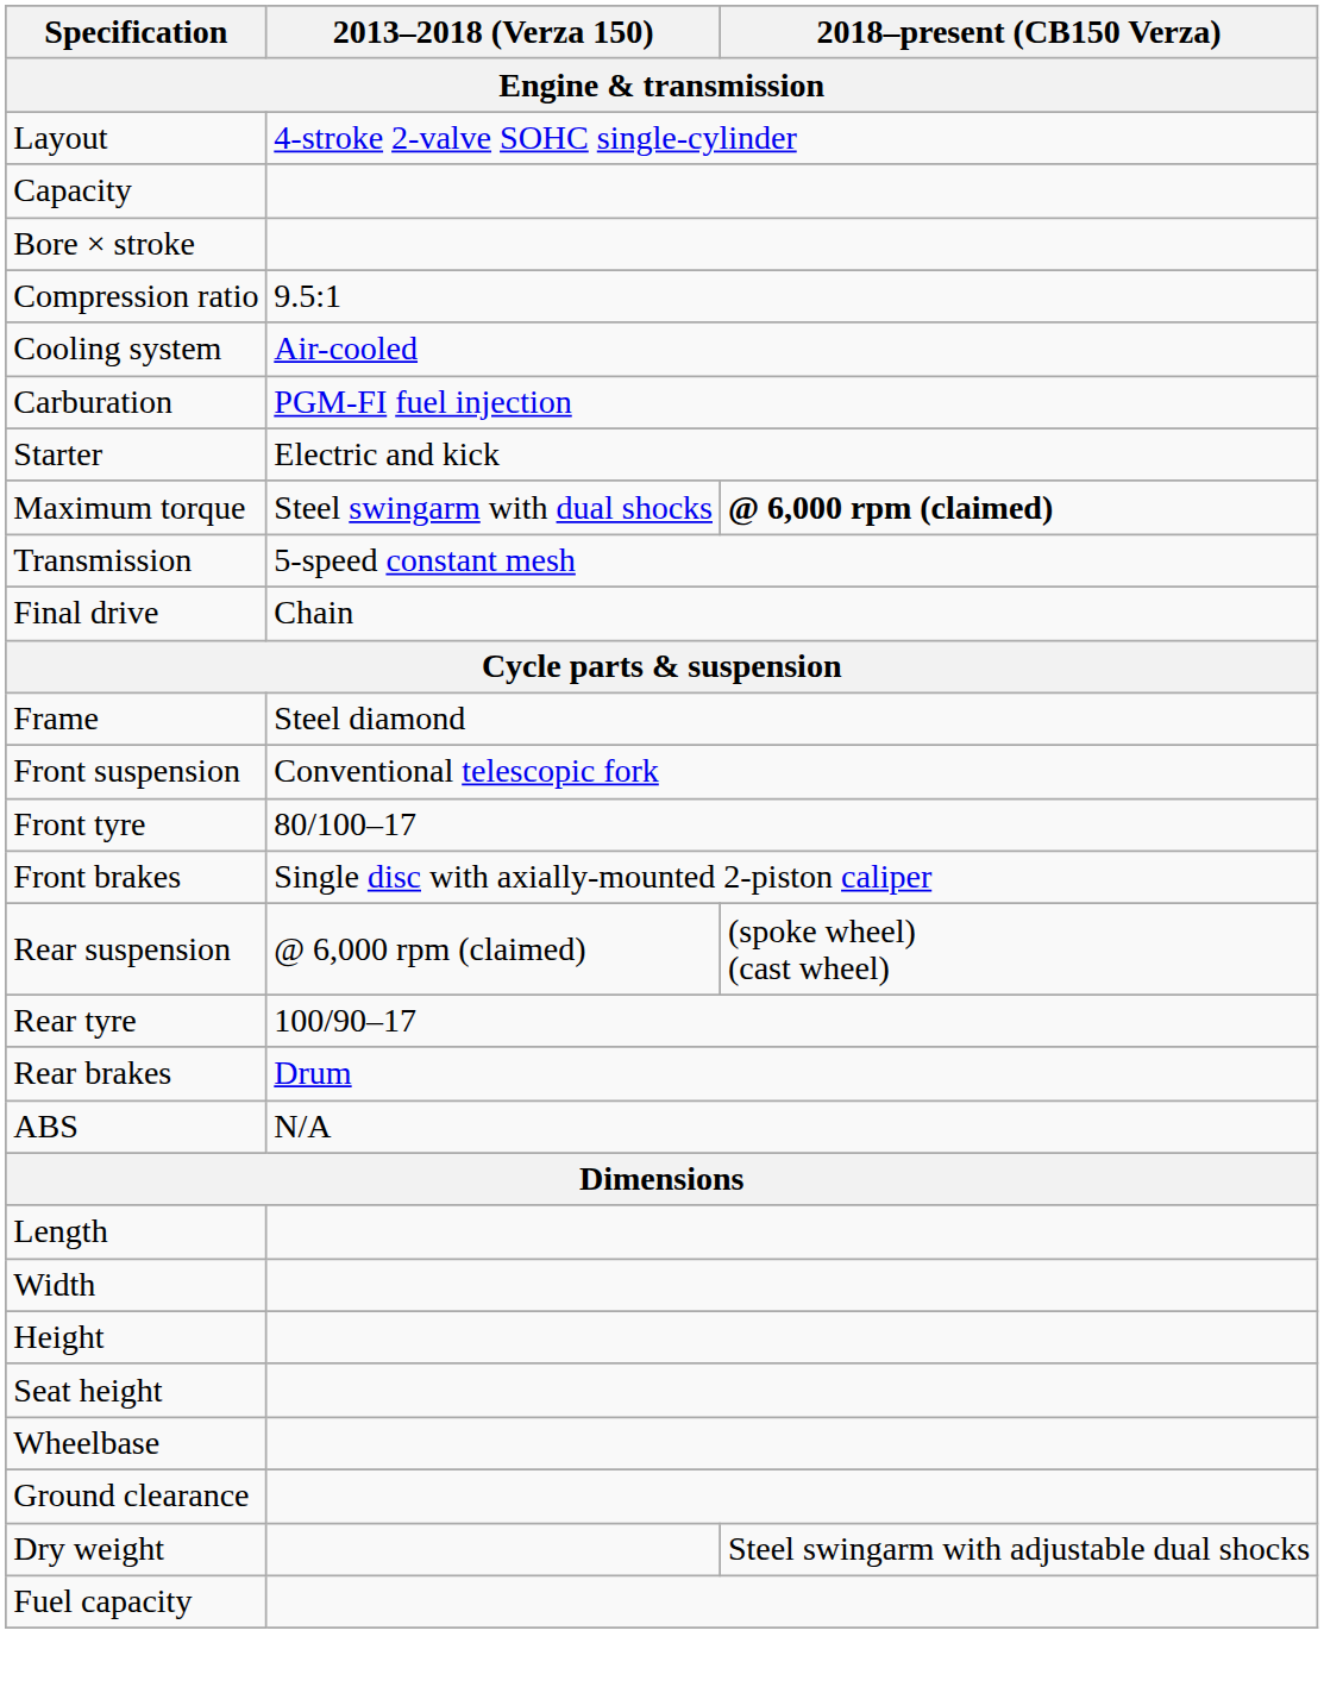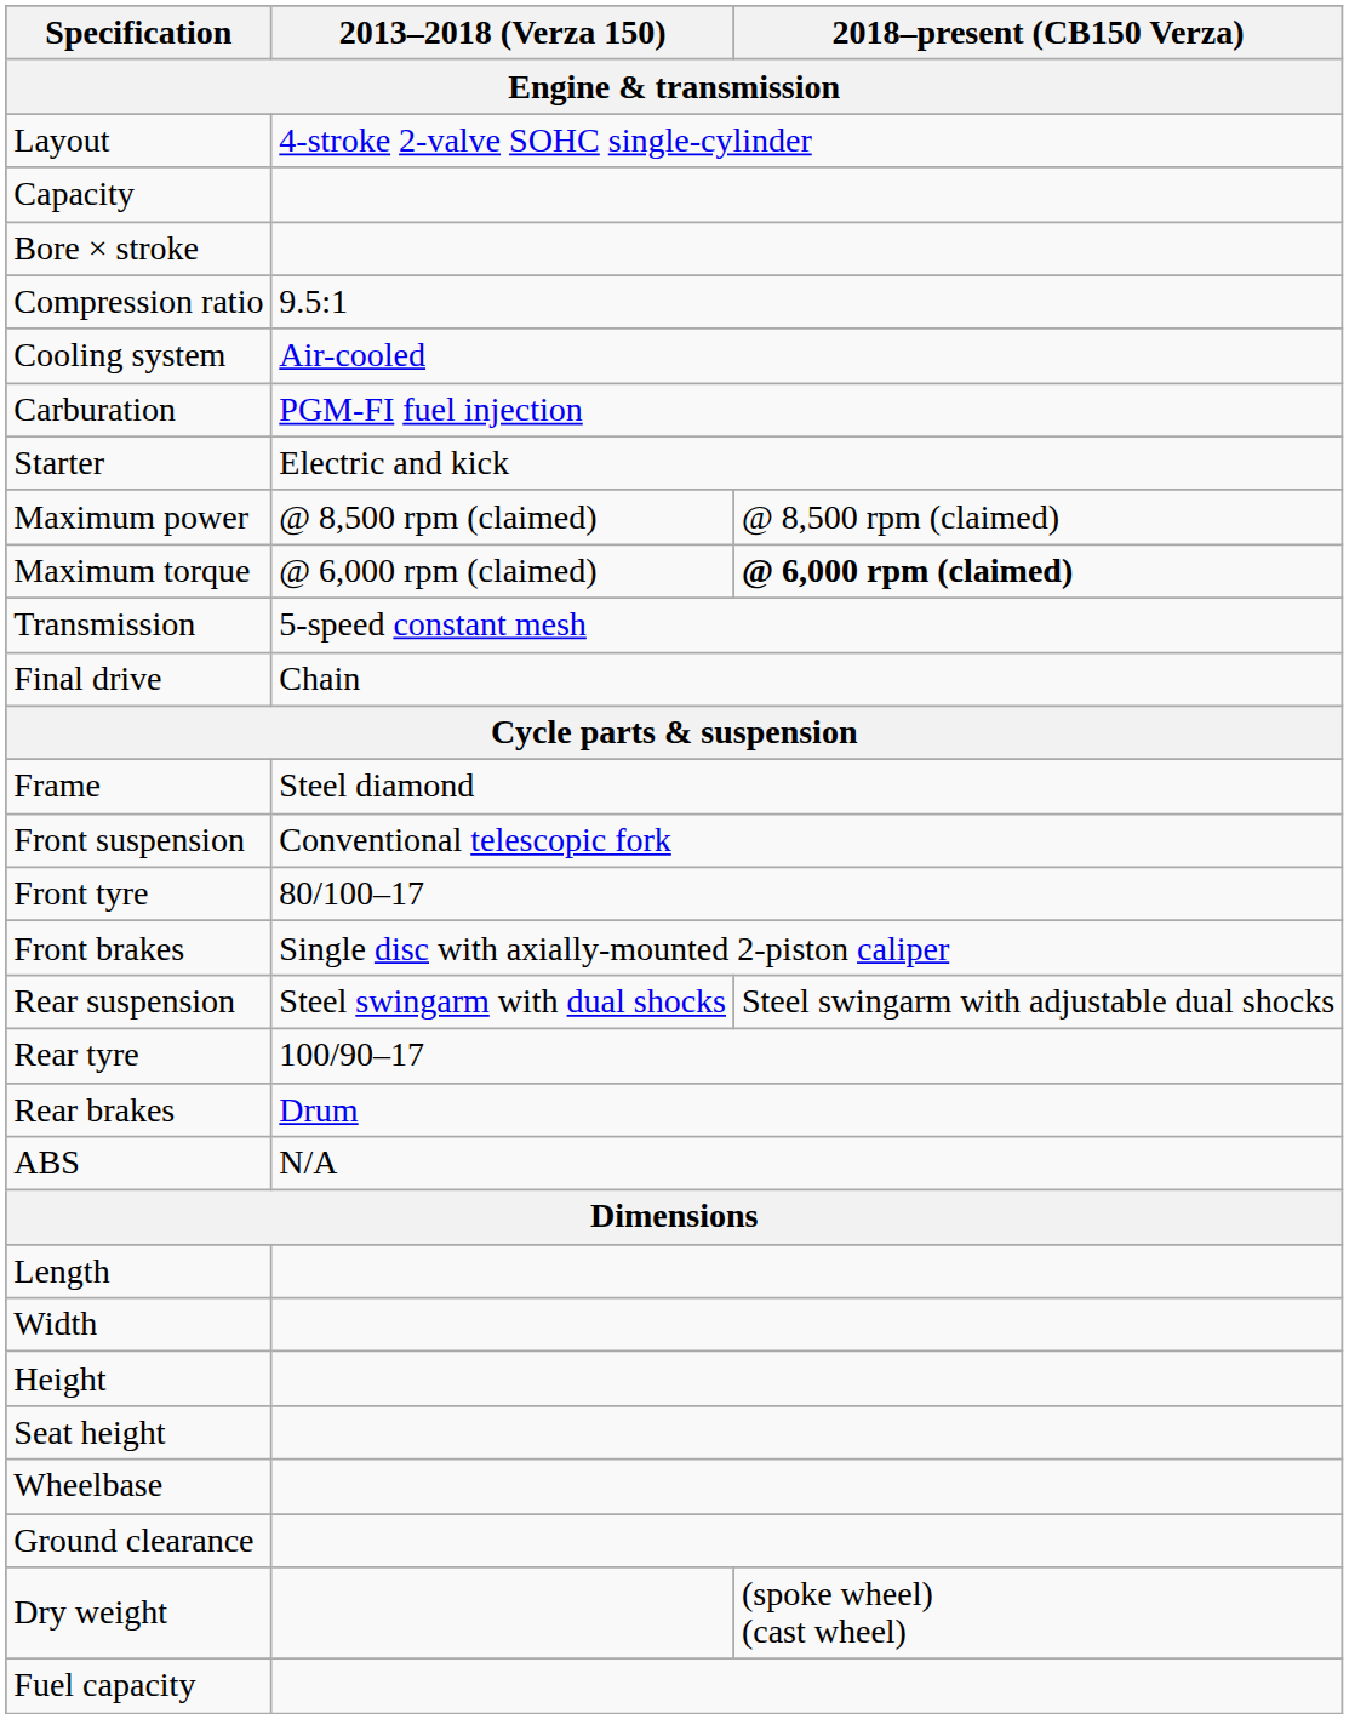+ row: Maximum power | @ 8,500 rpm (claimed) | @ 8,500 rpm (claimed)
Maximum torque | 2013–2018 (Verza 150): Steel swingarm with dual shocks -> @ 6,000 rpm (claimed)
Rear suspension | 2013–2018 (Verza 150): @ 6,000 rpm (claimed) -> Steel swingarm with dual shocks
Rear suspension | 2018–present (CB150 Verza): (spoke wheel) (cast wheel) -> Steel swingarm with adjustable dual shocks
Dry weight | 2018–present (CB150 Verza): Steel swingarm with adjustable dual shocks -> (spoke wheel) (cast wheel)
